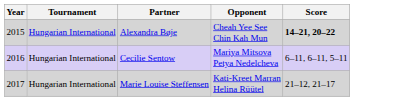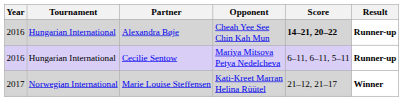+ column: Result | Runner-up | Runner-up | Winner
Alexandra Bøje | Year: 2015 -> 2016
Marie Louise Steffensen | Tournament: Hungarian International -> Norwegian International
